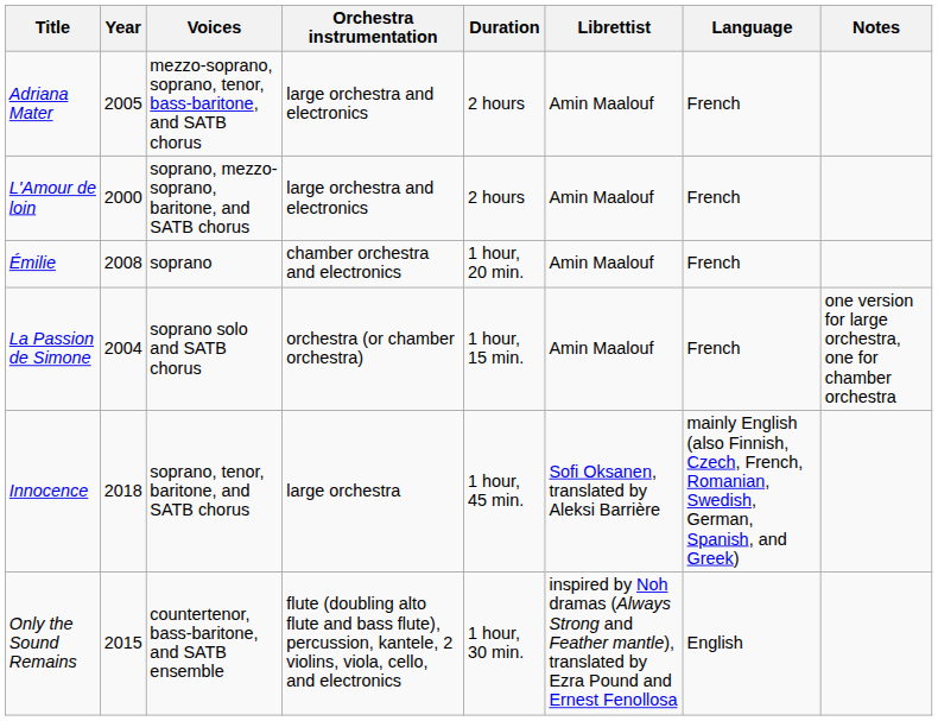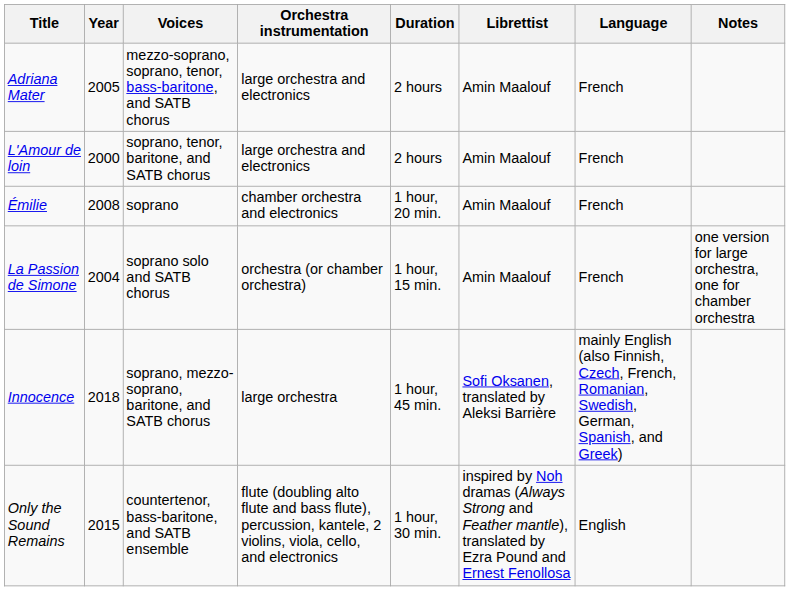L'Amour de loin | Voices: soprano, mezzo-soprano, baritone, and SATB chorus -> soprano, tenor, baritone, and SATB chorus
Innocence | Voices: soprano, tenor, baritone, and SATB chorus -> soprano, mezzo-soprano, baritone, and SATB chorus
